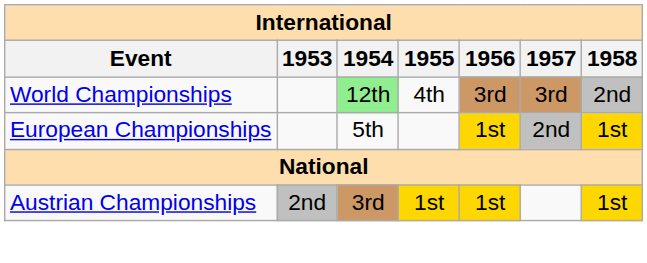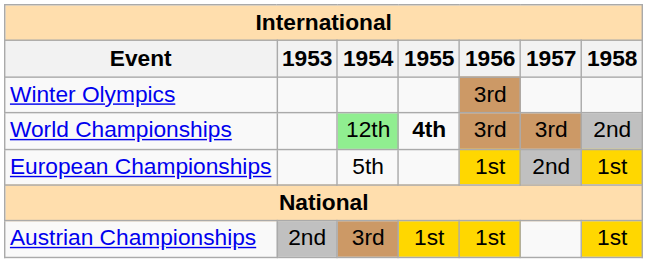+ row: Winter Olympics | 3rd
World Championships | 1955: normal -> bold
